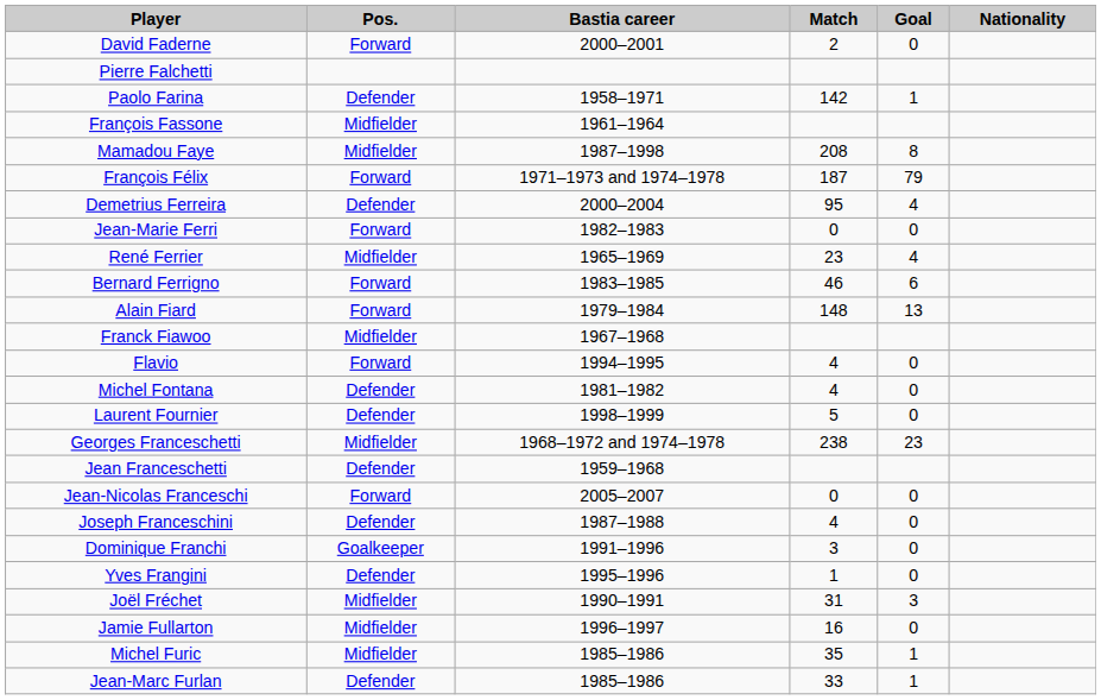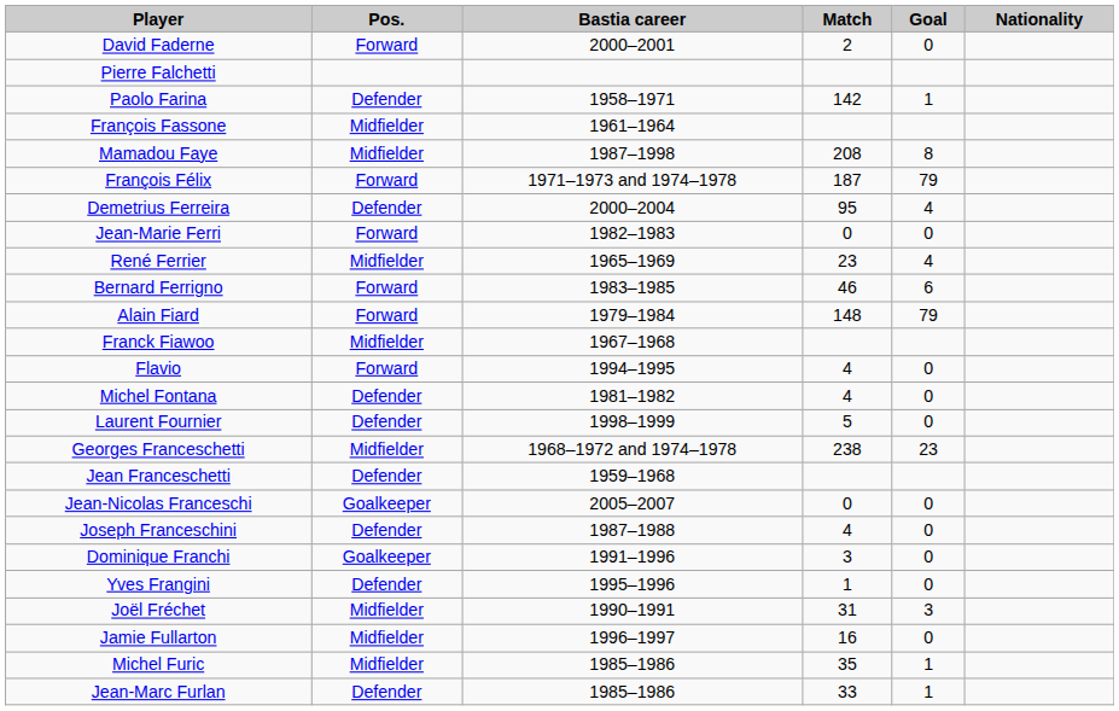Alain Fiard | Goal: 13 -> 79
Jean-Nicolas Franceschi | Pos.: Forward -> Goalkeeper
